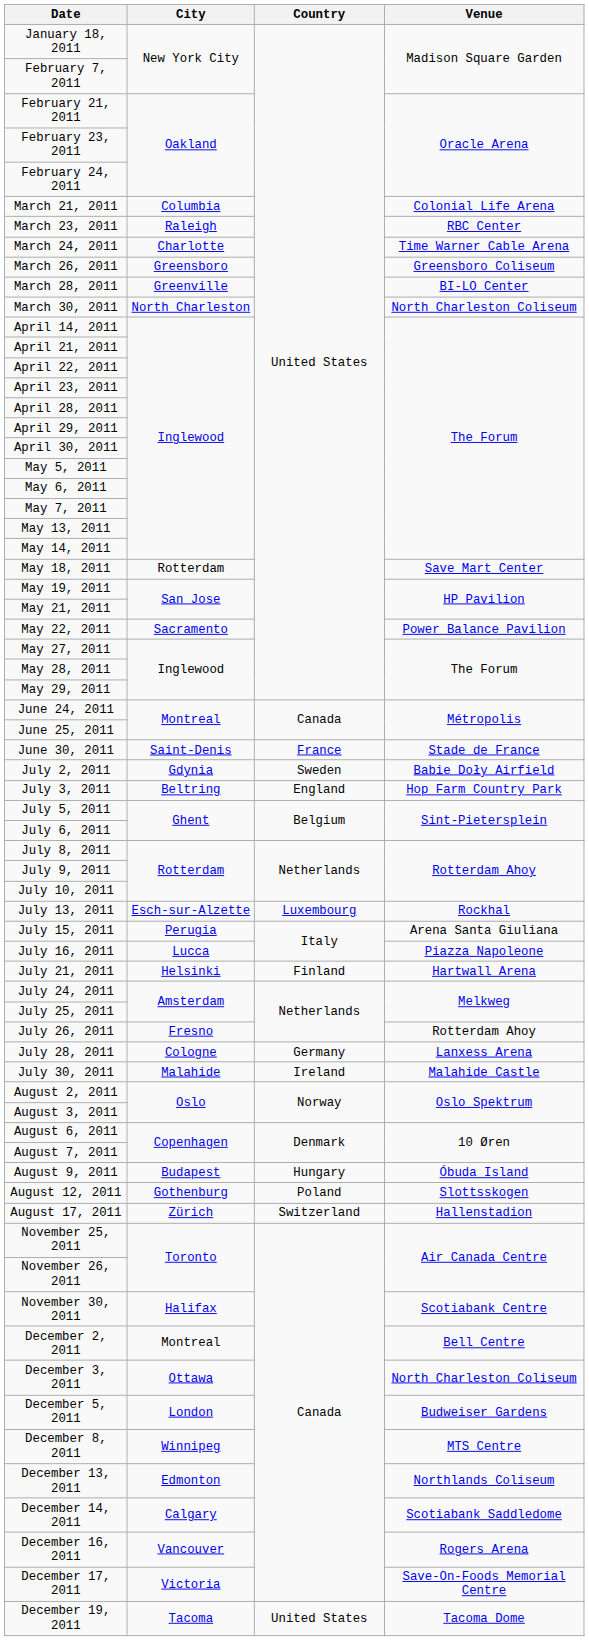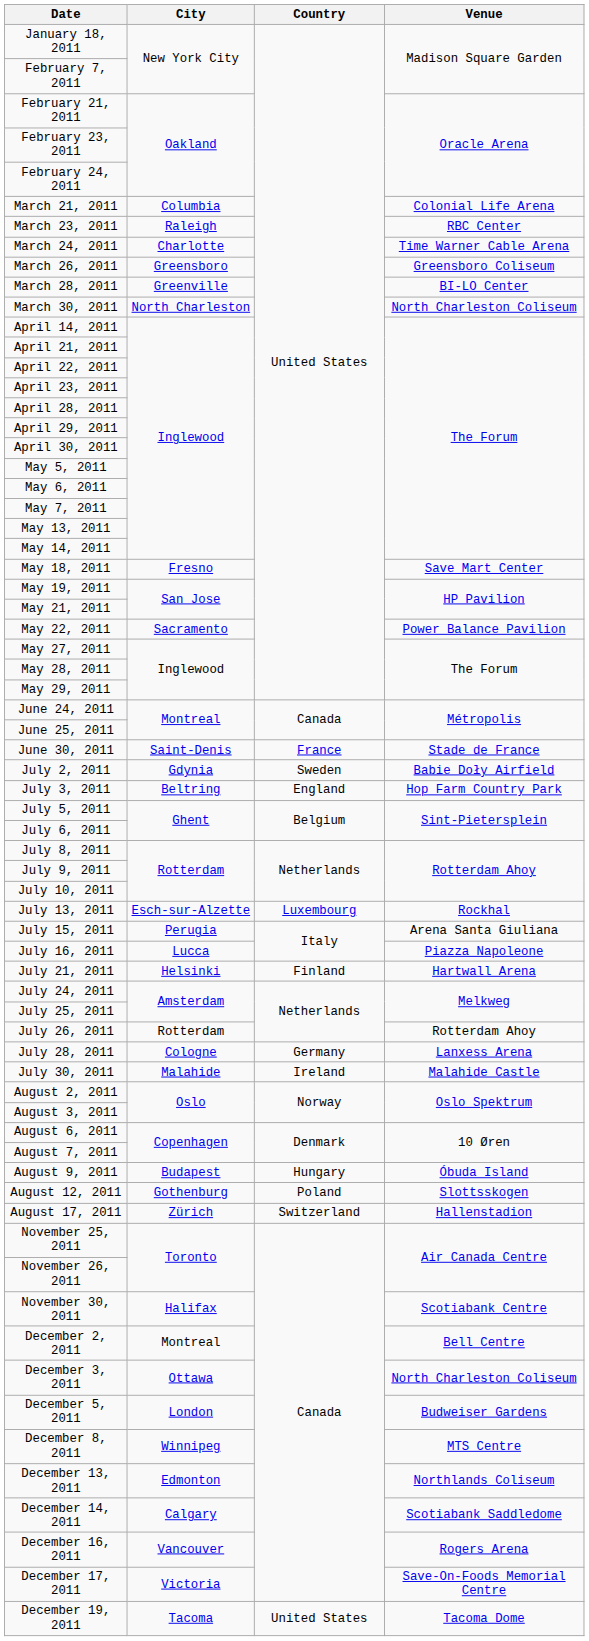May 18, 2011 | City: Rotterdam -> Fresno
July 26, 2011 | City: Fresno -> Rotterdam
